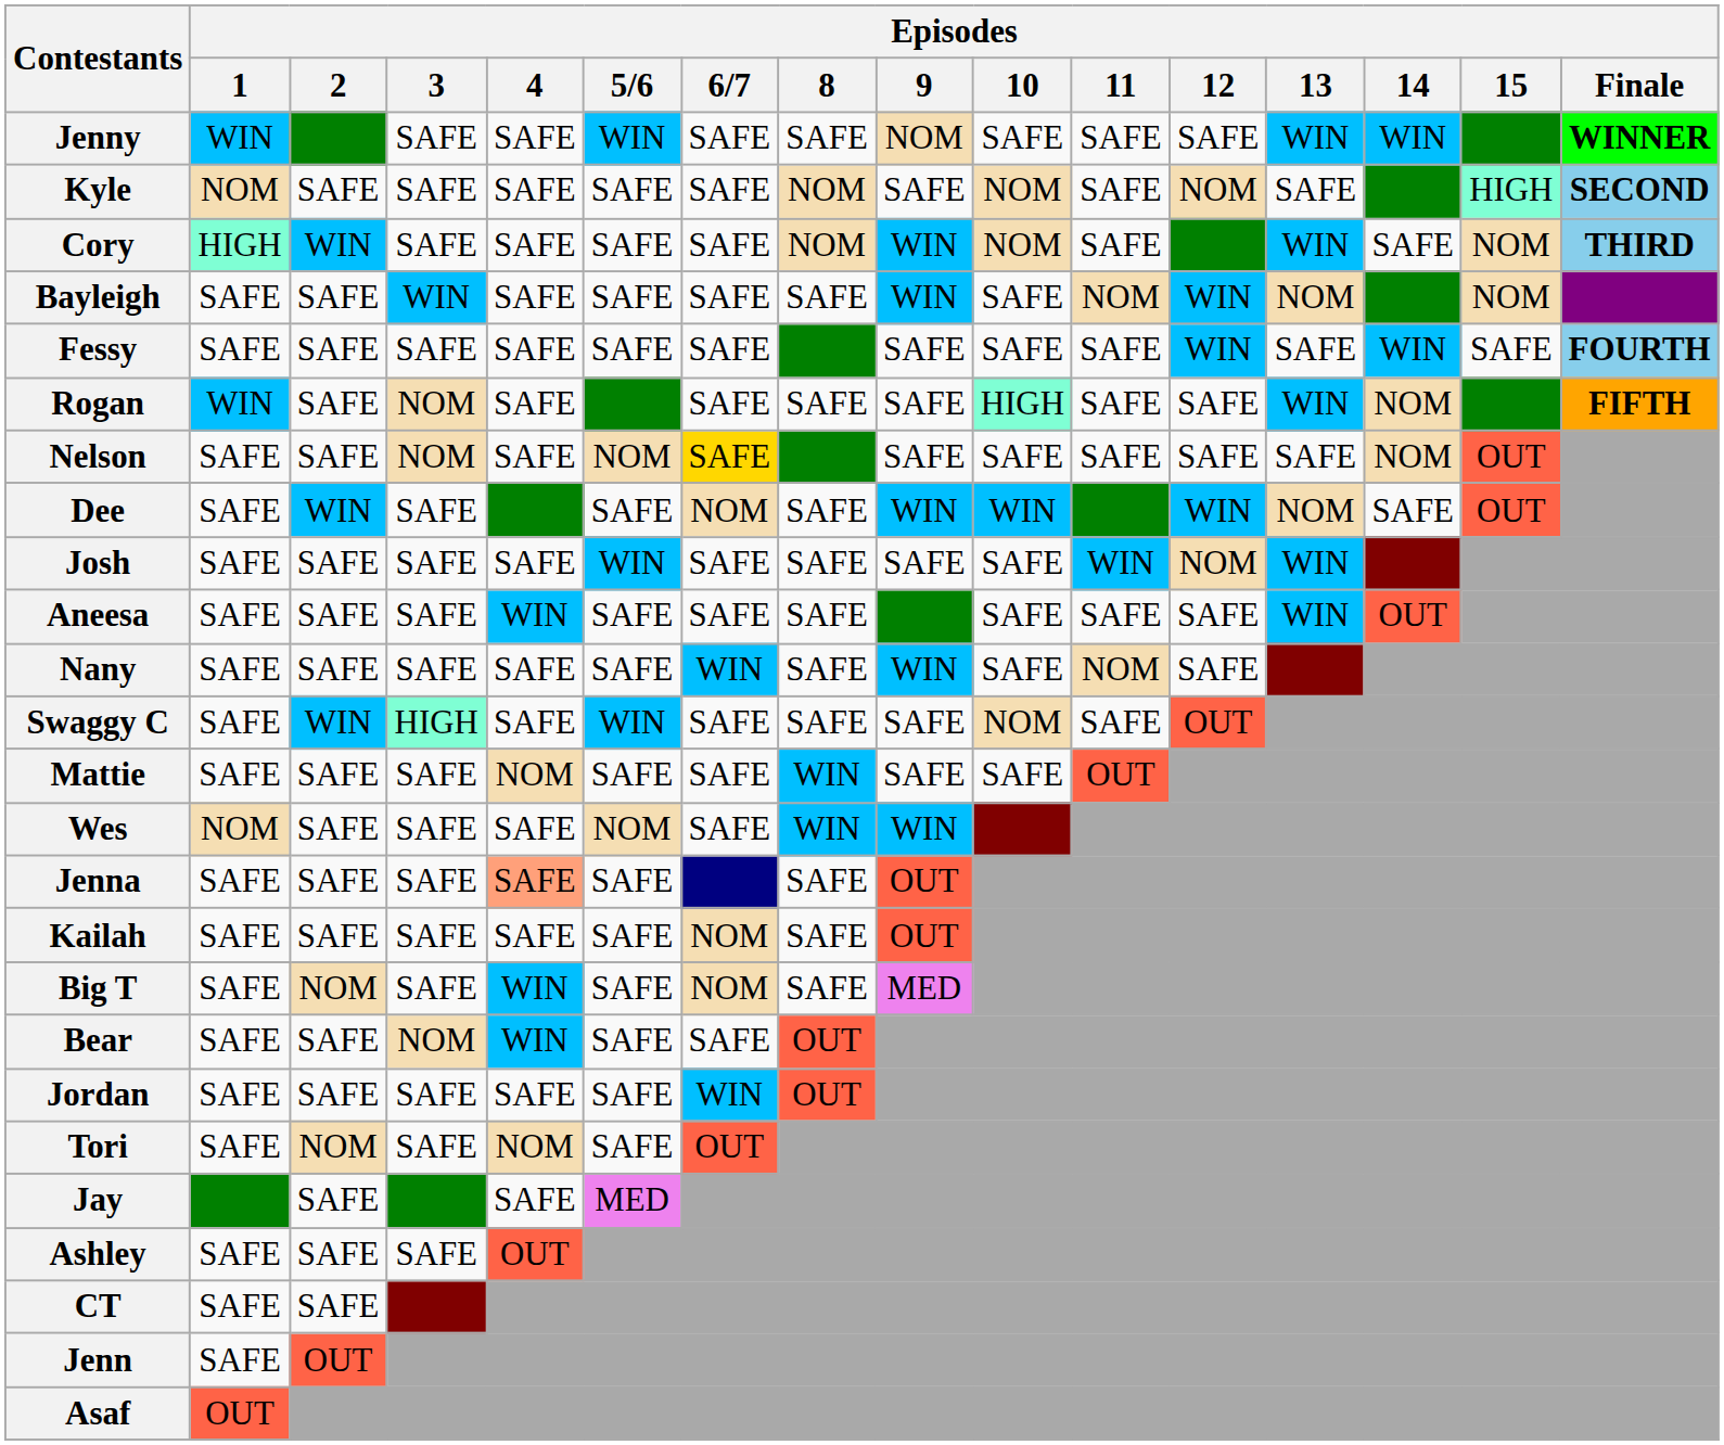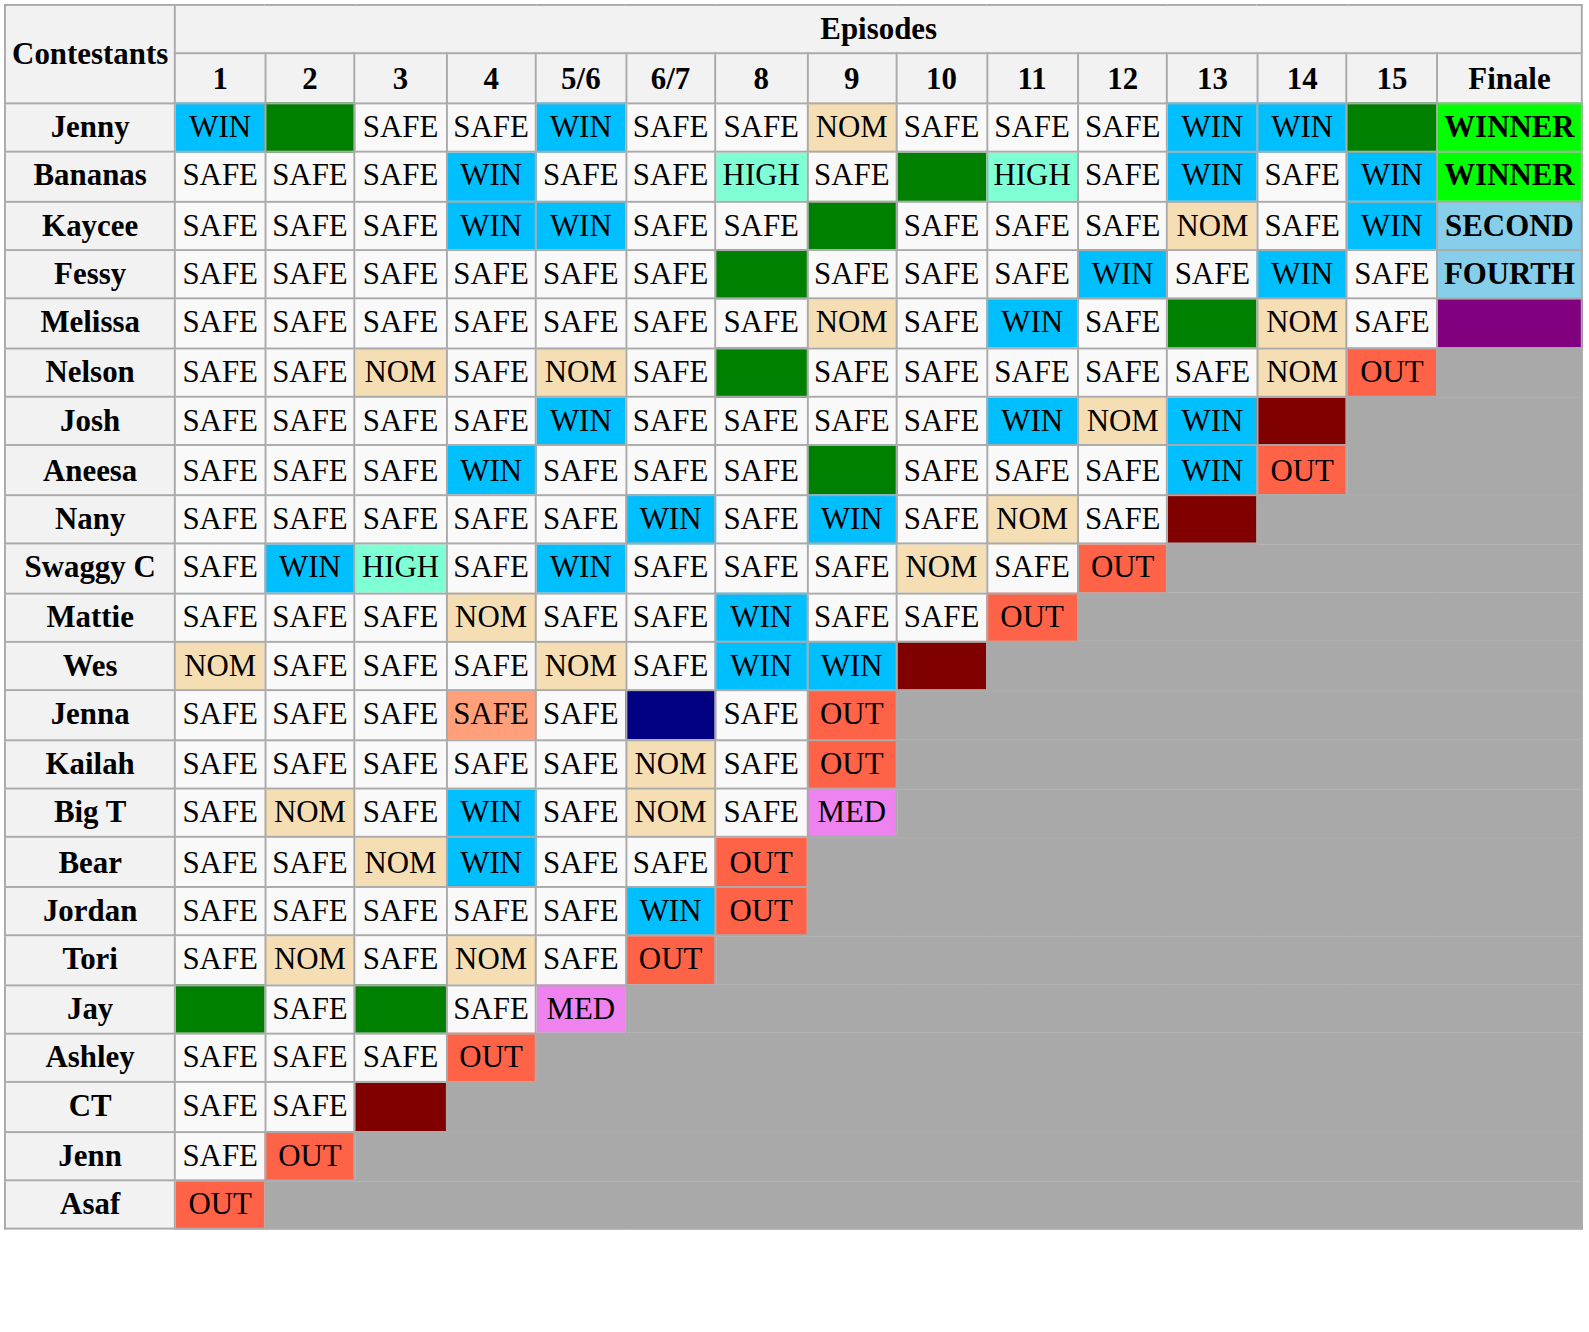+ row: Bananas | SAFE | SAFE | SAFE | WIN | SAFE | SAFE | HIGH | SAFE | HIGH | SAFE | WIN | SAFE | WIN | WINNER
- row: Kyle | NOM | SAFE | SAFE | SAFE | SAFE | SAFE | NOM | SAFE | NOM | SAFE | NOM | SAFE | HIGH | SECOND
+ row: Kaycee | SAFE | SAFE | SAFE | WIN | WIN | SAFE | SAFE | SAFE | SAFE | SAFE | NOM | SAFE | WIN | SECOND
- row: Cory | HIGH | WIN | SAFE | SAFE | SAFE | SAFE | NOM | WIN | NOM | SAFE | WIN | SAFE | NOM | THIRD
- row: Bayleigh | SAFE | SAFE | WIN | SAFE | SAFE | SAFE | SAFE | WIN | SAFE | NOM | WIN | NOM | NOM
+ row: Melissa | SAFE | SAFE | SAFE | SAFE | SAFE | SAFE | SAFE | NOM | SAFE | WIN | SAFE | NOM | SAFE
- row: Rogan | WIN | SAFE | NOM | SAFE | SAFE | SAFE | SAFE | HIGH | SAFE | SAFE | WIN | NOM | FIFTH
Nelson | Episodes / 6/7: gold background -> no background
- row: Dee | SAFE | WIN | SAFE | SAFE | NOM | SAFE | WIN | WIN | WIN | NOM | SAFE | OUT
